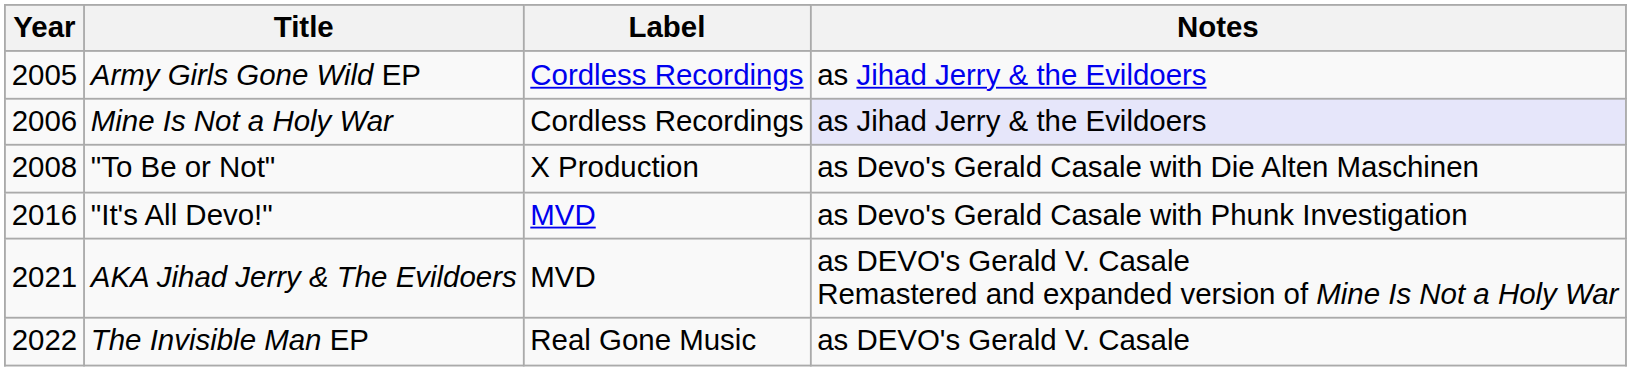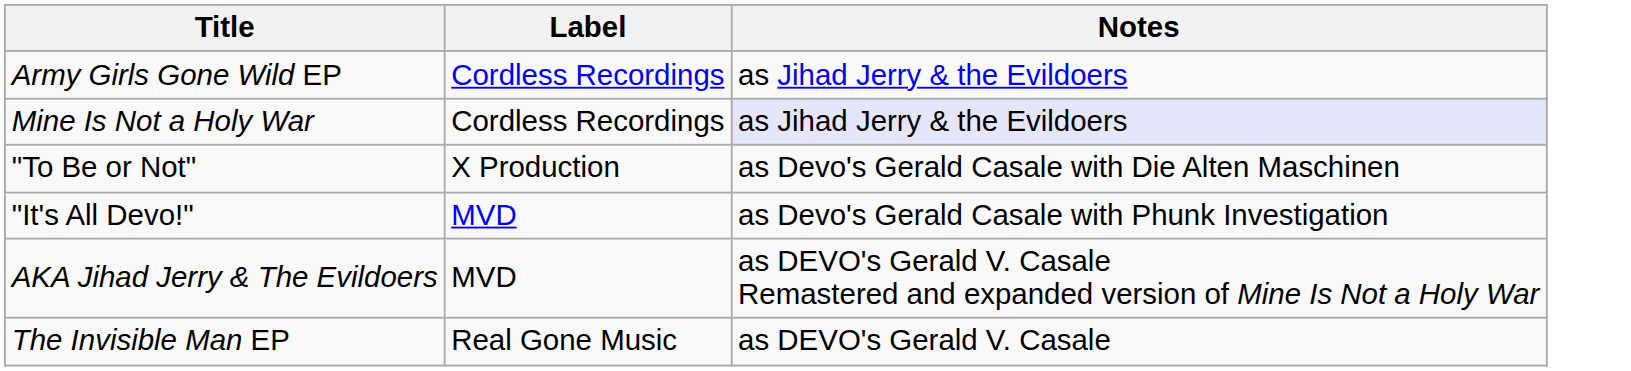- column: Year | 2005 | 2006 | 2008 | 2016 | 2021 | 2022
